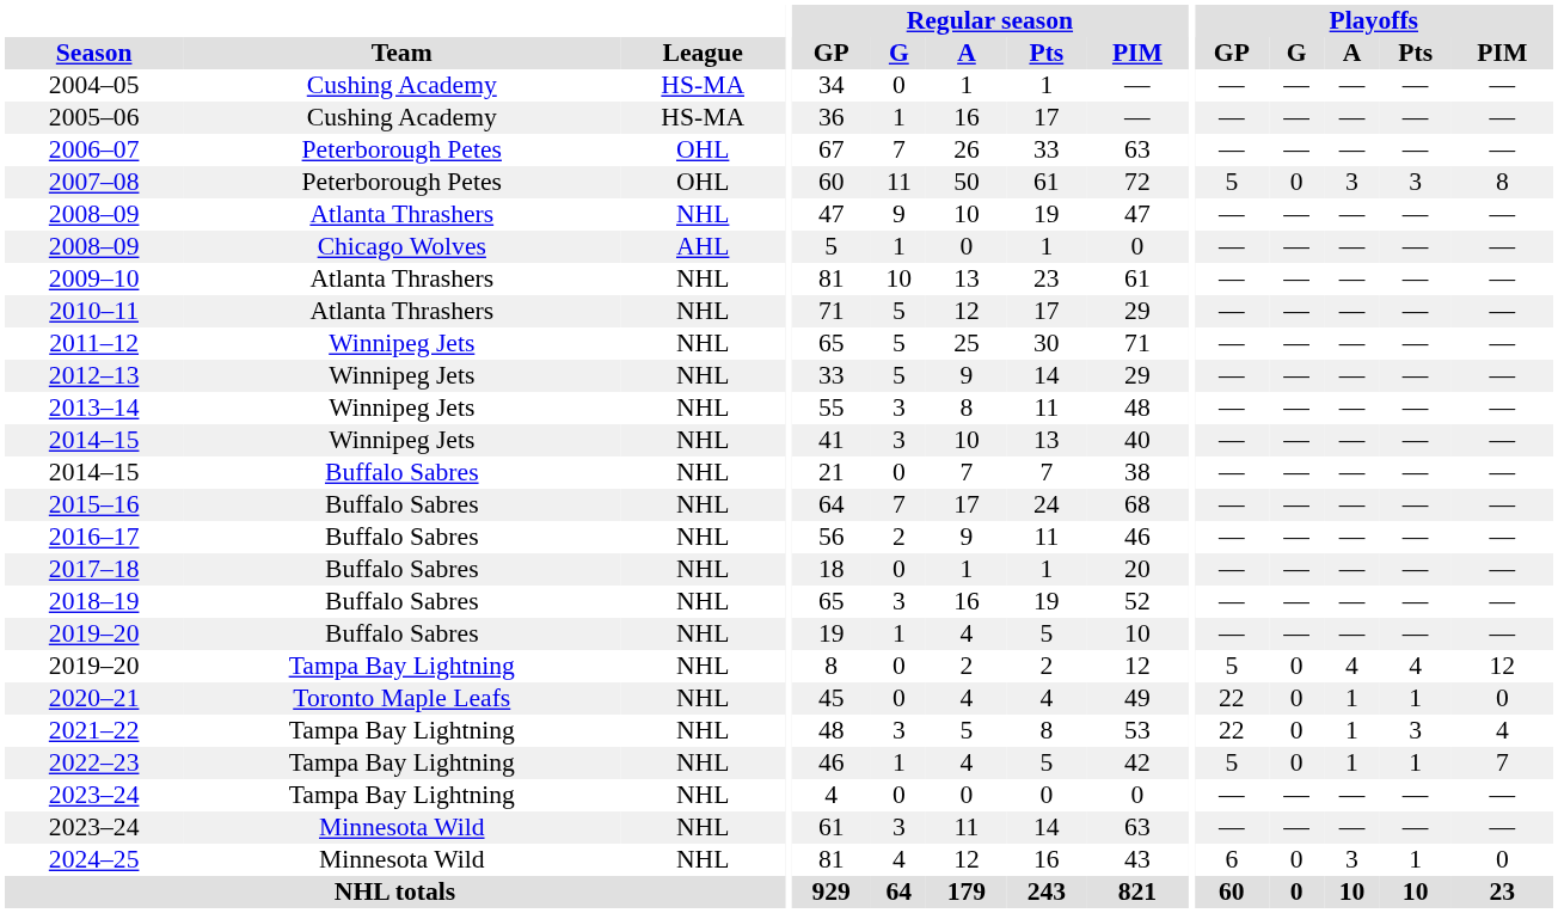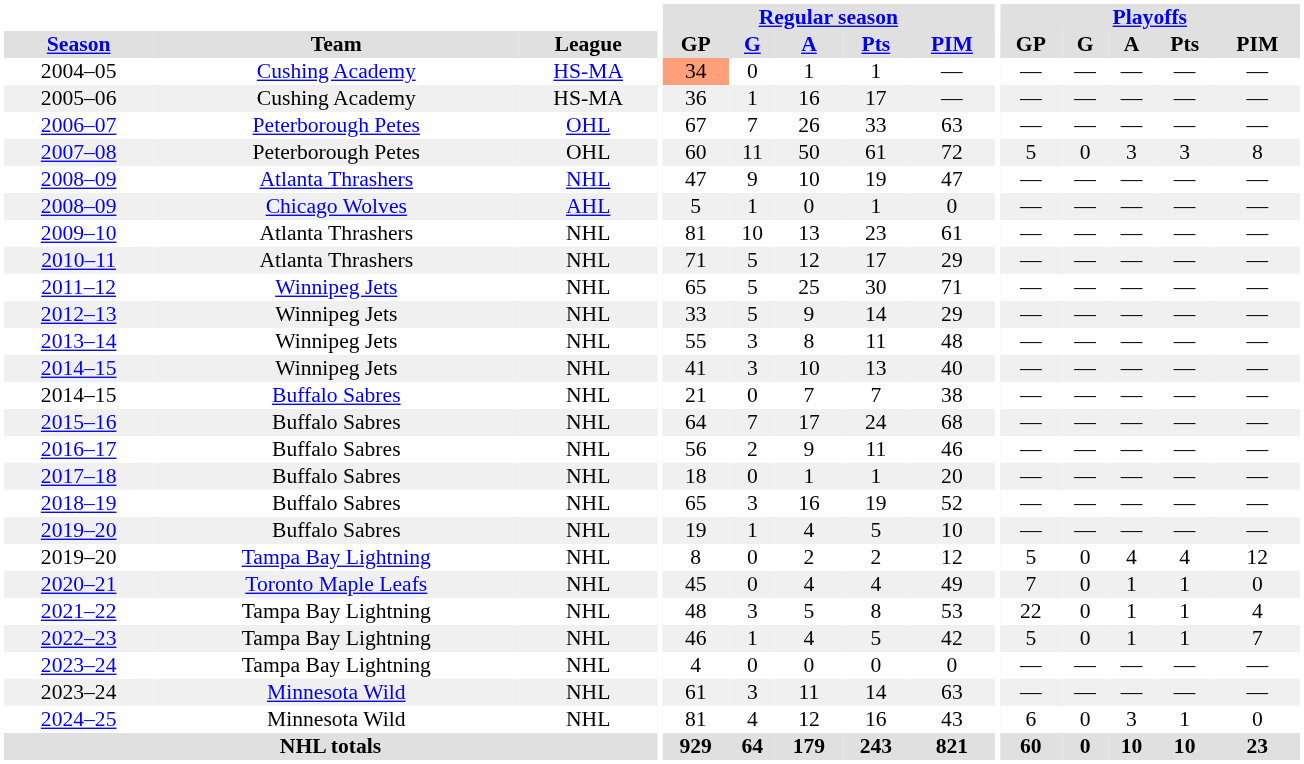2004–05 | Regular season / GP: no background -> lightsalmon background
2020–21 | Playoffs / GP: 22 -> 7
2021–22 | Playoffs / Pts: 3 -> 1
